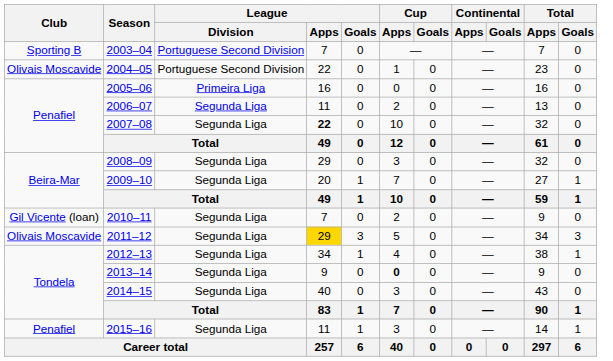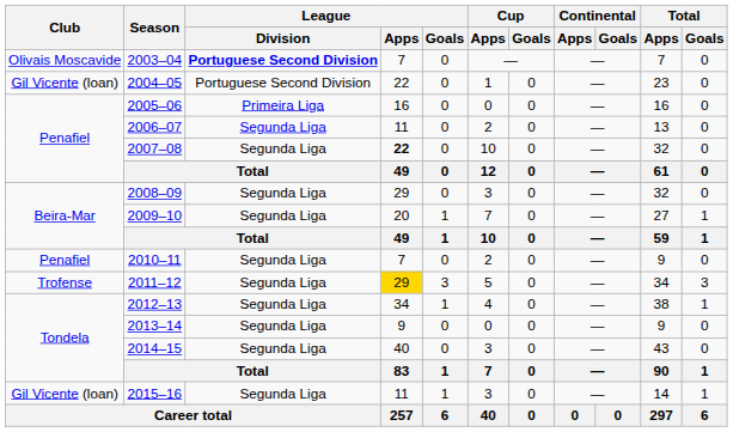2003–04 | Club: Sporting B -> Olivais Moscavide
2003–04 | League / Division: normal -> bold
2004–05 | Club: Olivais Moscavide -> Gil Vicente (loan)
2010–11 | Club: Gil Vicente (loan) -> Penafiel
2011–12 | Club: Olivais Moscavide -> Trofense
2013–14 | Cup / Apps: bold -> normal
2015–16 | Club: Penafiel -> Gil Vicente (loan)
